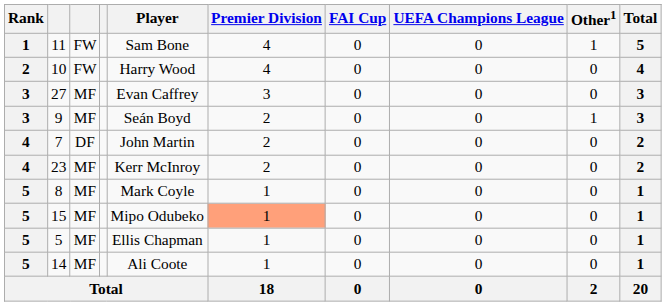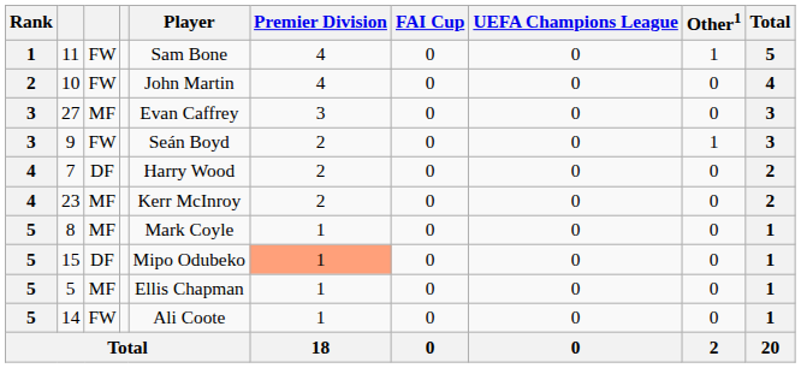10 | Player: Harry Wood -> John Martin
9 | column 3: MF -> FW
7 | Player: John Martin -> Harry Wood
15 | column 3: MF -> DF
14 | column 3: MF -> FW
